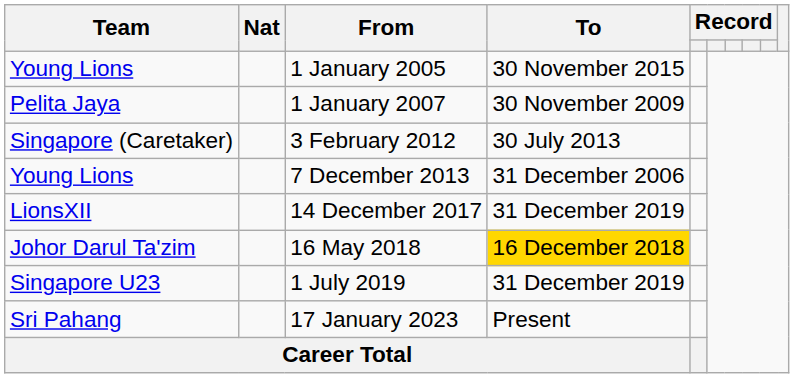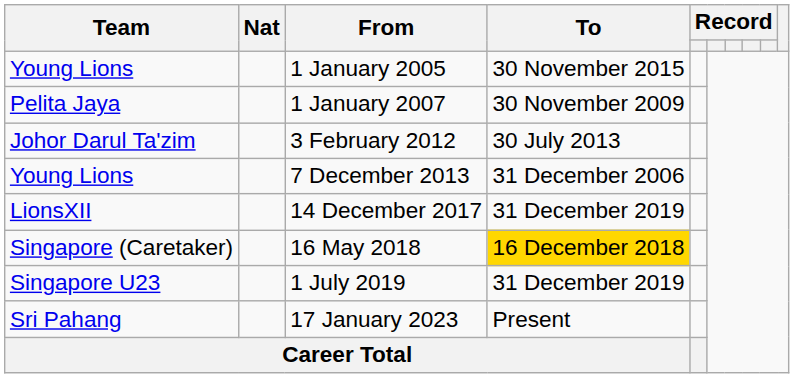3 February 2012 | Team: Singapore (Caretaker) -> Johor Darul Ta'zim
16 May 2018 | Team: Johor Darul Ta'zim -> Singapore (Caretaker)
